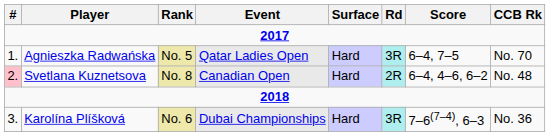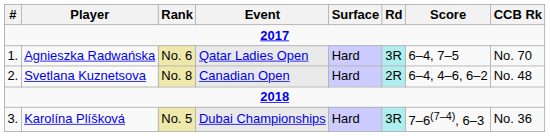Agnieszka Radwańska | Rank: No. 5 -> No. 6
Svetlana Kuznetsova | #: pink background -> no background
Karolína Plíšková | Rank: No. 6 -> No. 5
